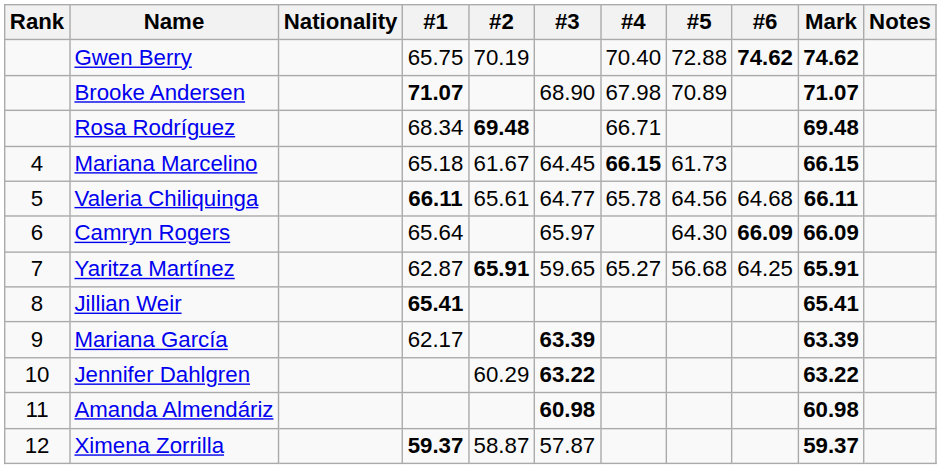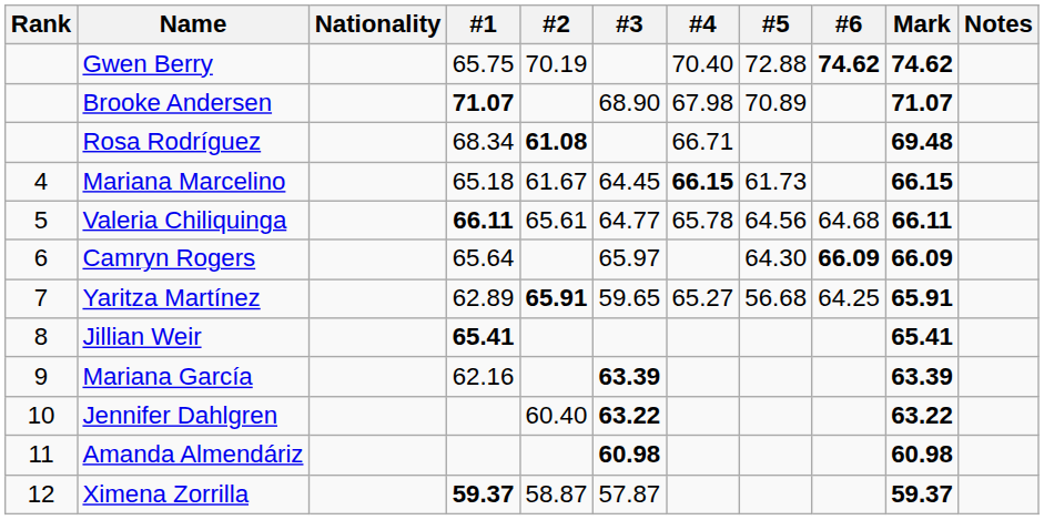Rosa Rodríguez | #2: 69.48 -> 61.08
Yaritza Martínez | #1: 62.87 -> 62.89
Mariana García | #1: 62.17 -> 62.16
Jennifer Dahlgren | #2: 60.29 -> 60.40
